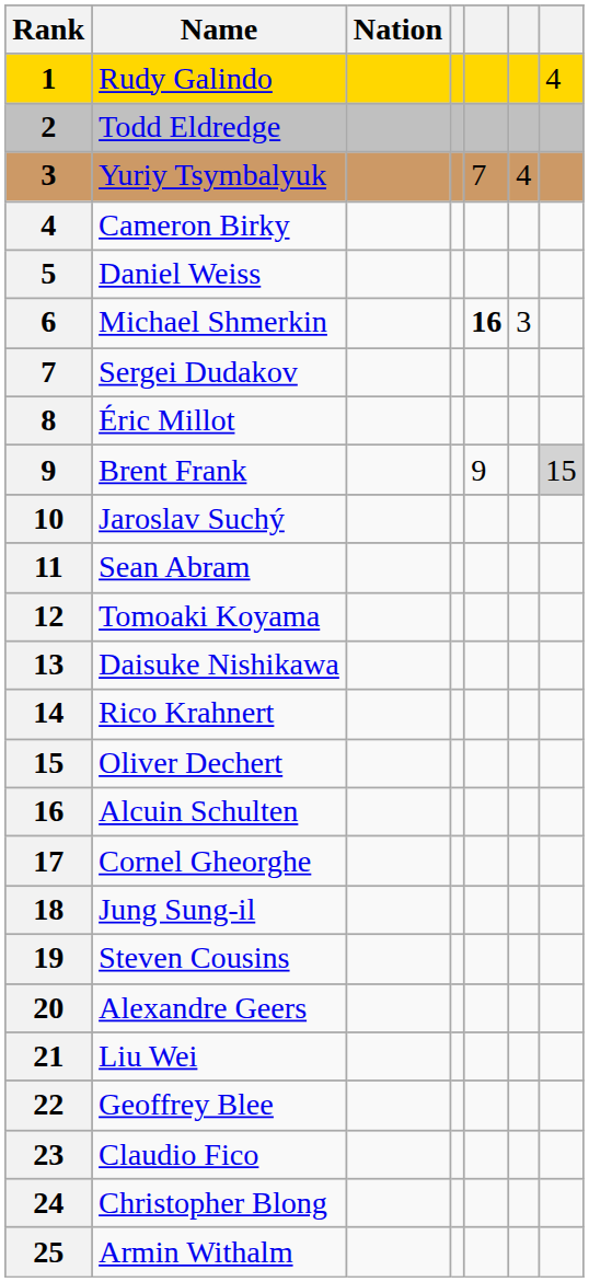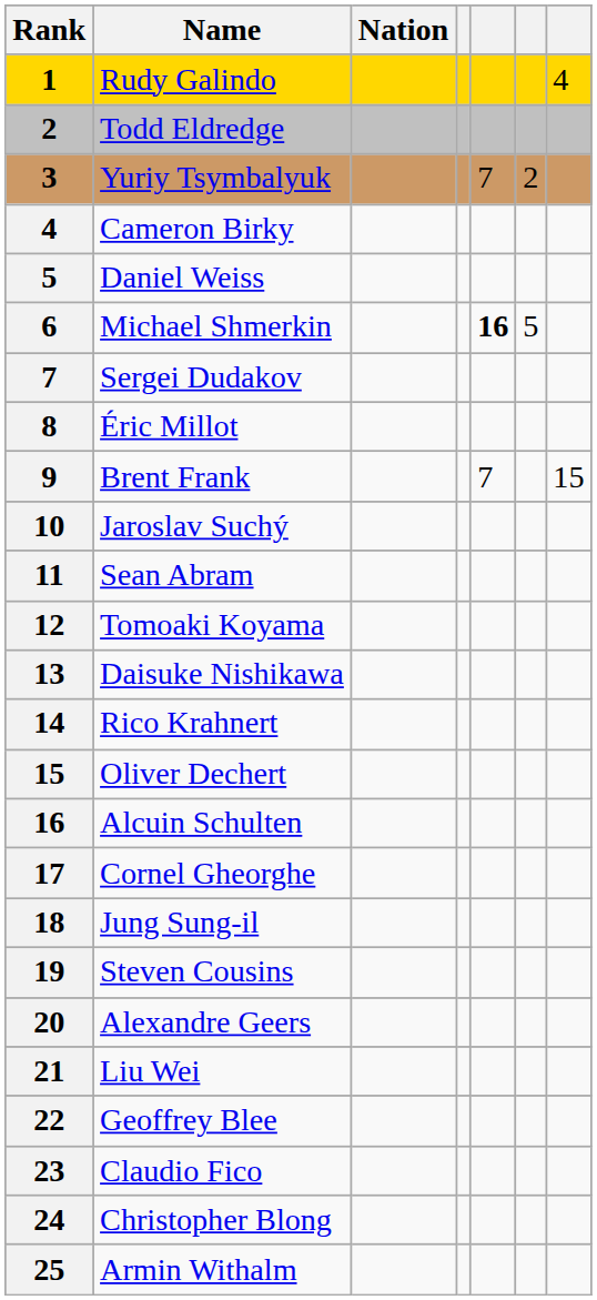Yuriy Tsymbalyuk | column 6: 4 -> 2
Michael Shmerkin | column 6: 3 -> 5
Brent Frank | column 5: 9 -> 7
Brent Frank | column 7: lightgrey background -> no background
